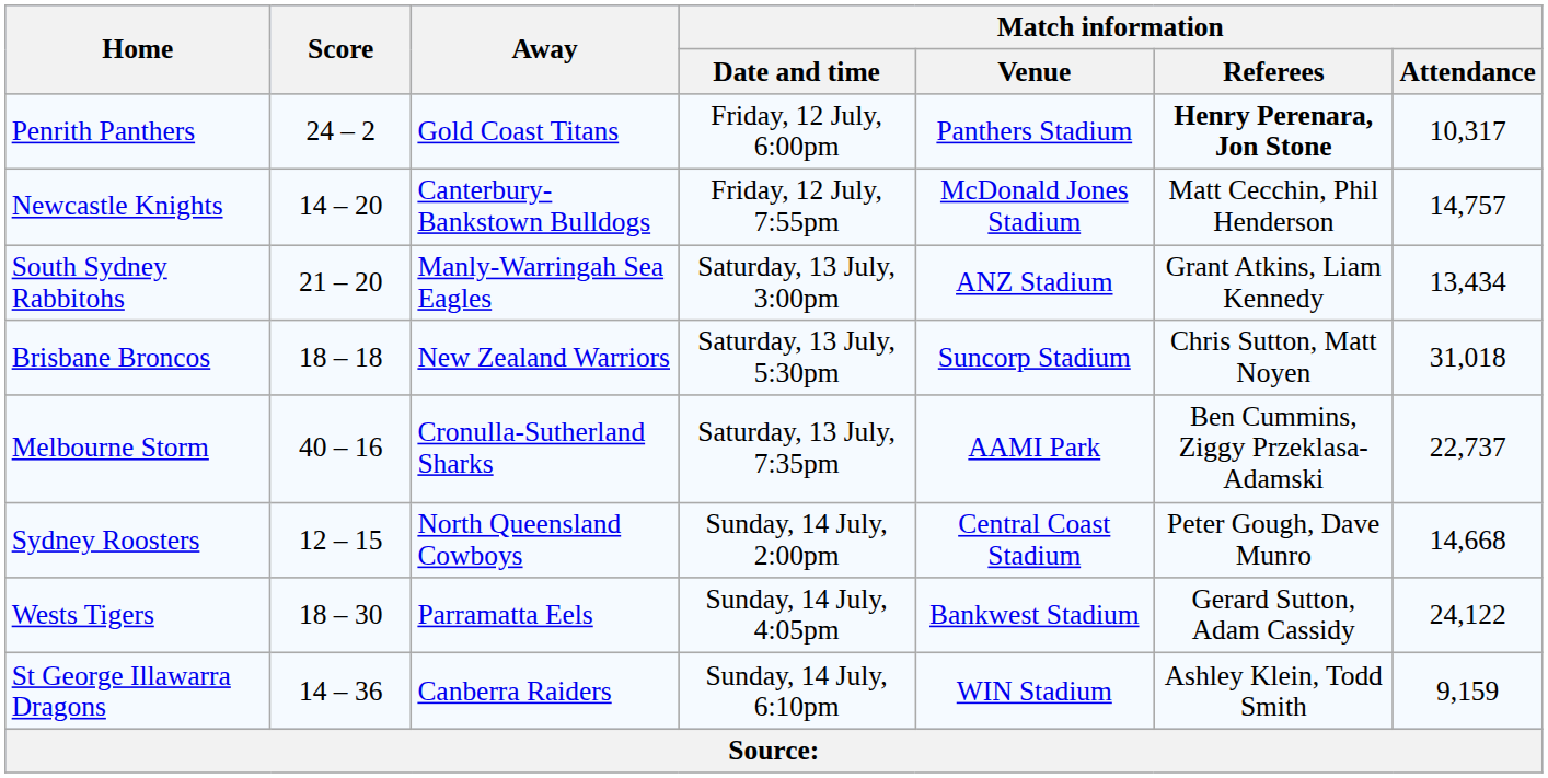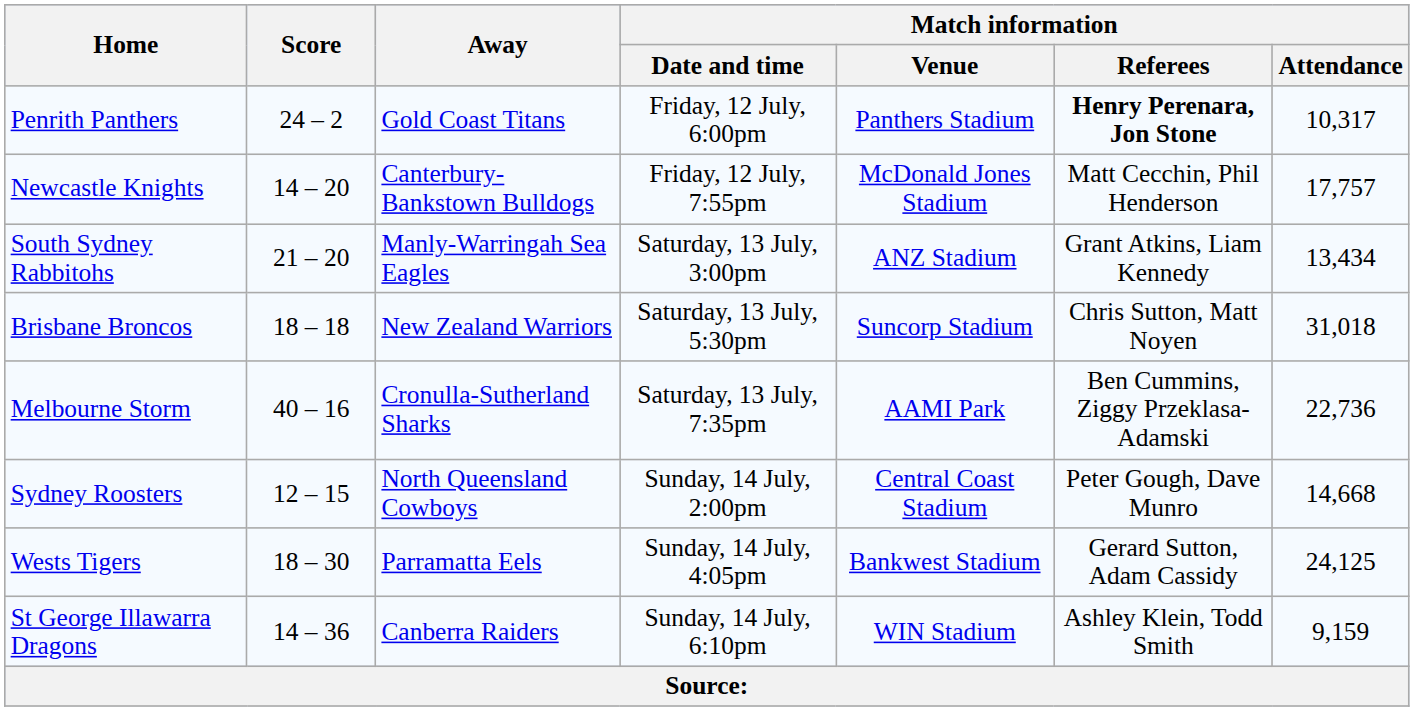Newcastle Knights | Match information / Attendance: 14,757 -> 17,757
Melbourne Storm | Match information / Attendance: 22,737 -> 22,736
Wests Tigers | Match information / Attendance: 24,122 -> 24,125
